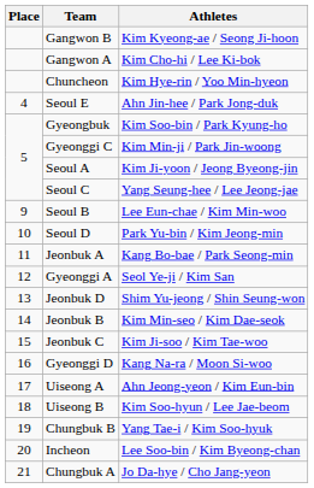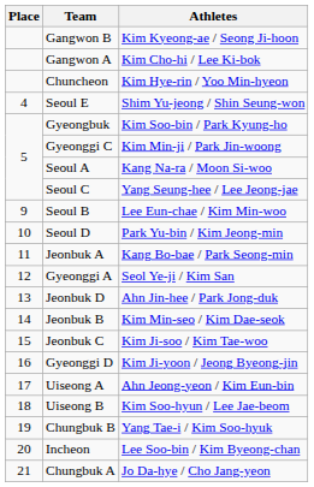Seoul E | Athletes: Ahn Jin-hee / Park Jong-duk -> Shim Yu-jeong / Shin Seung-won
Seoul A | Athletes: Kim Ji-yoon / Jeong Byeong-jin -> Kang Na-ra / Moon Si-woo
Jeonbuk D | Athletes: Shim Yu-jeong / Shin Seung-won -> Ahn Jin-hee / Park Jong-duk
Gyeonggi D | Athletes: Kang Na-ra / Moon Si-woo -> Kim Ji-yoon / Jeong Byeong-jin
